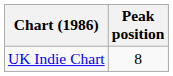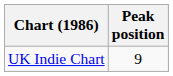UK Indie Chart | Peak position: 8 -> 9
